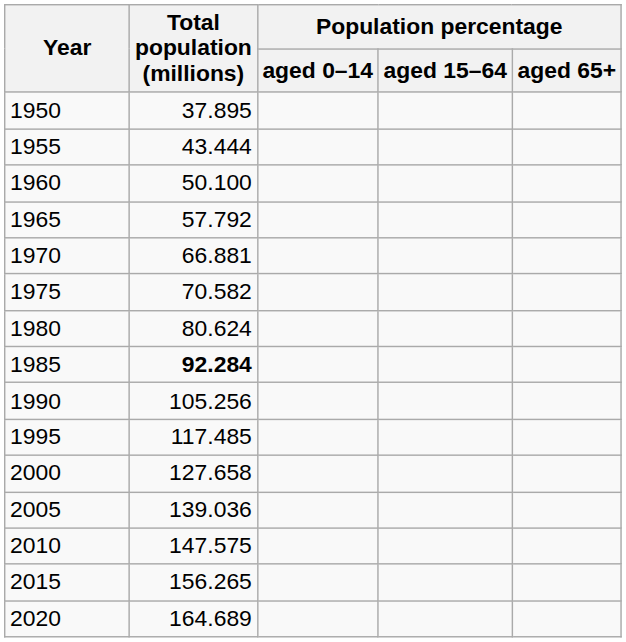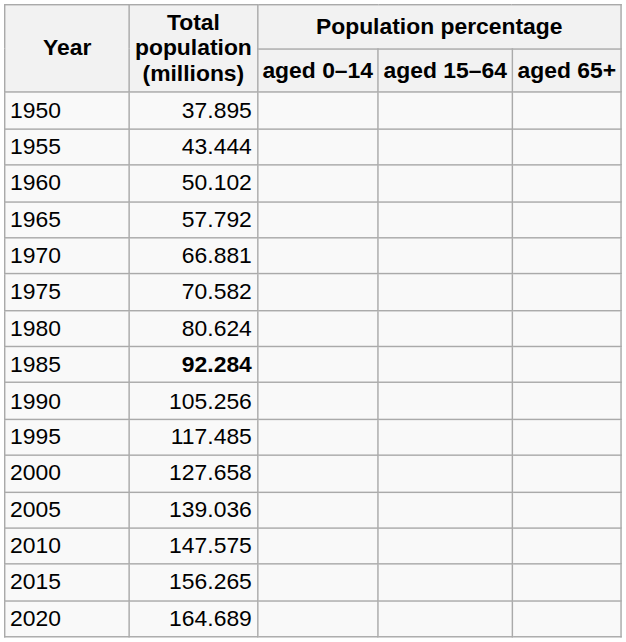1960 | Total population (millions): 50.100 -> 50.102
